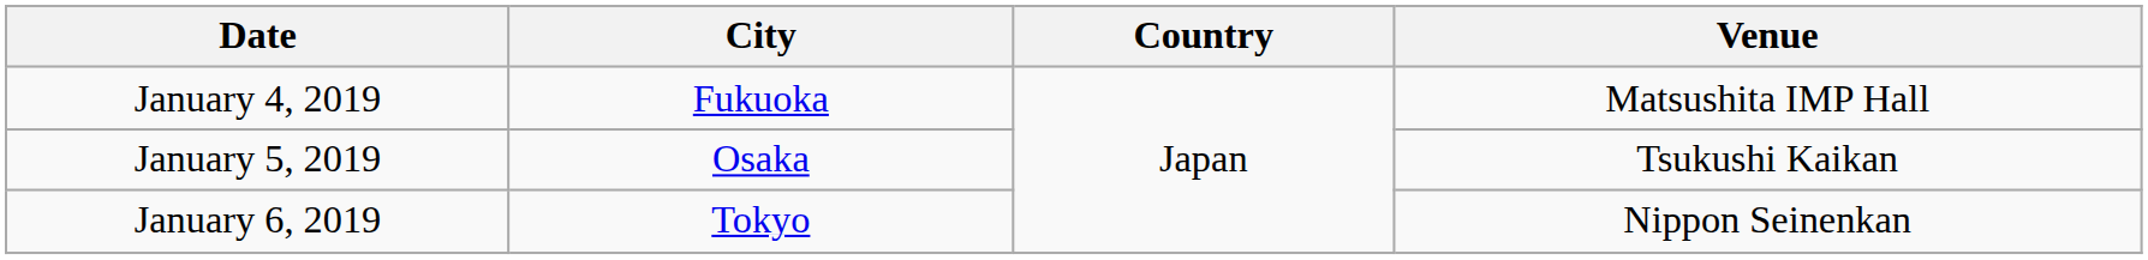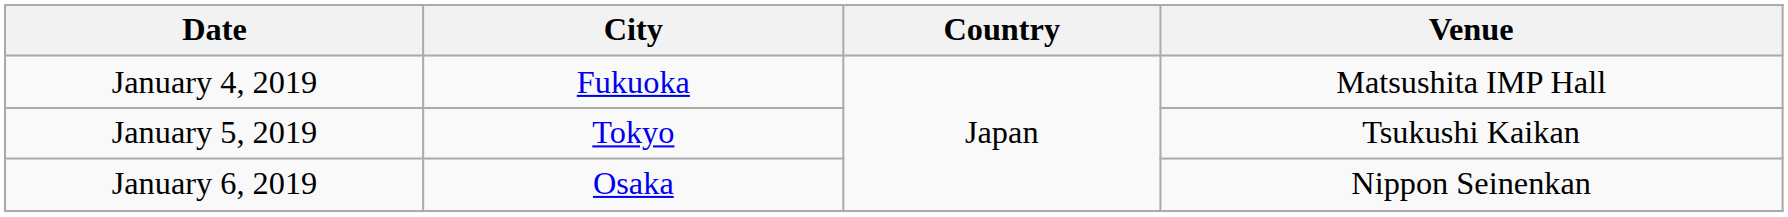January 5, 2019 | City: Osaka -> Tokyo
January 6, 2019 | City: Tokyo -> Osaka
